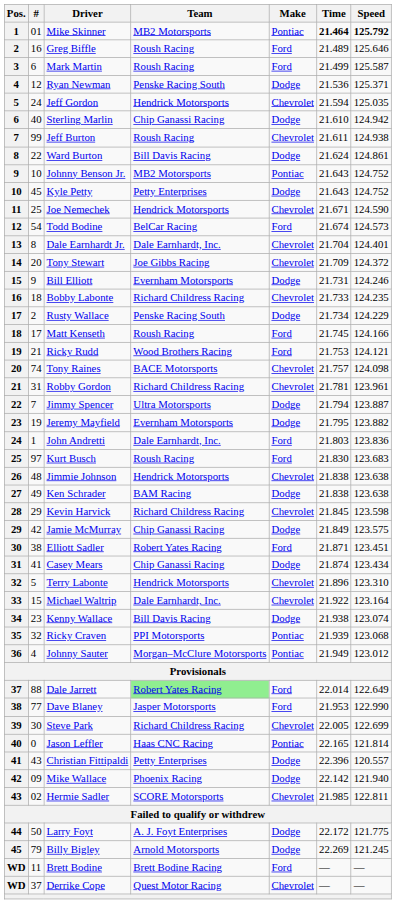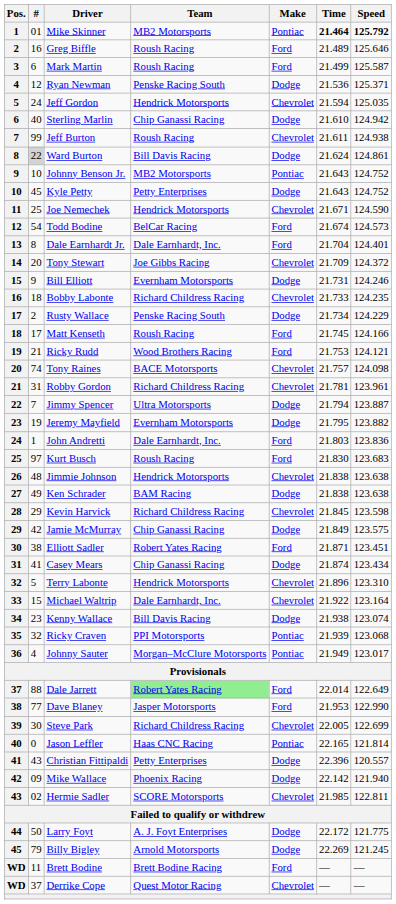Ward Burton | #: no background -> lightgrey background
Dale Earnhardt Jr. | Make: Chevrolet -> Ford
Johnny Sauter | Speed: 123.012 -> 123.017
